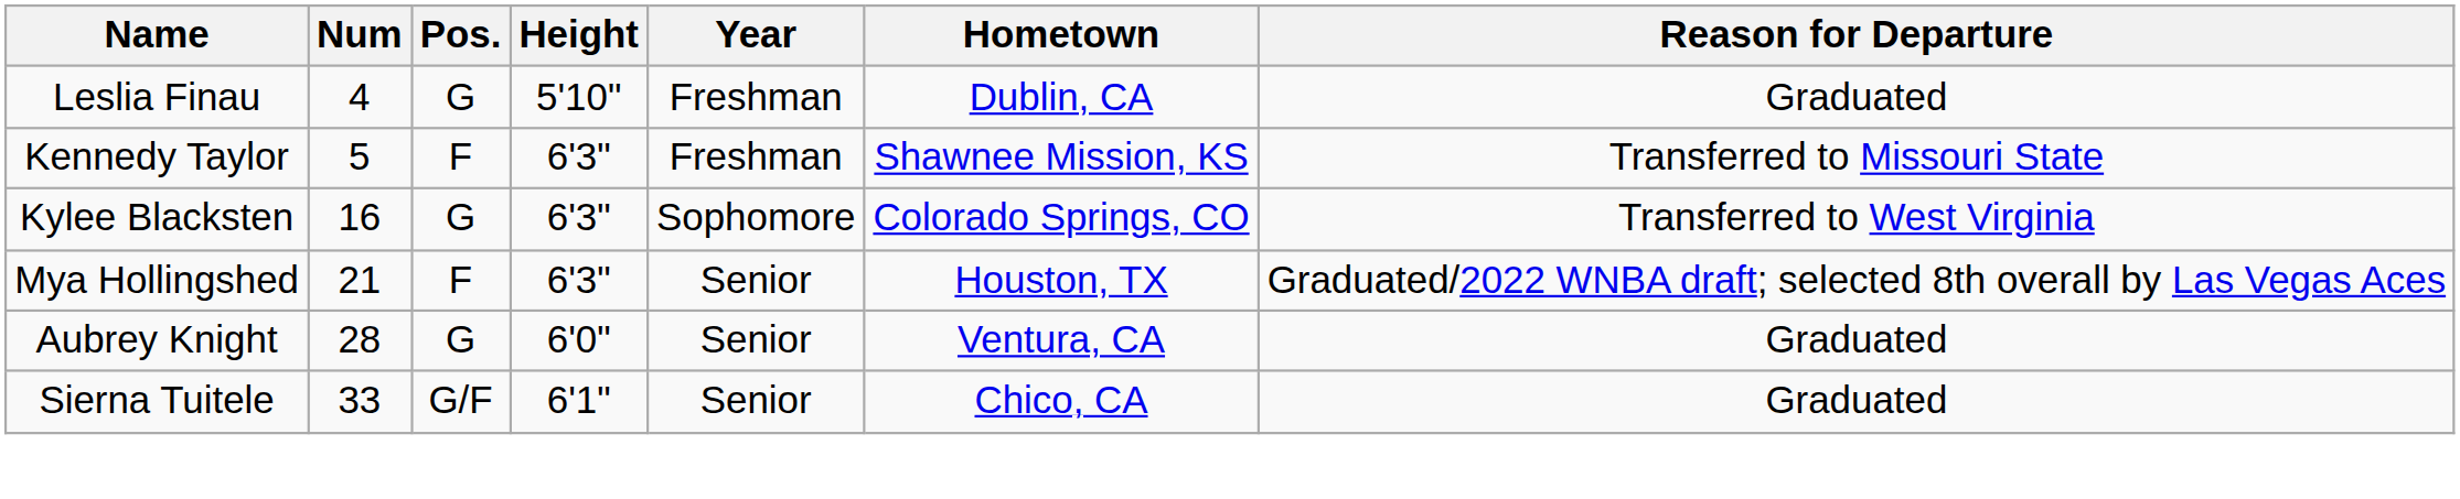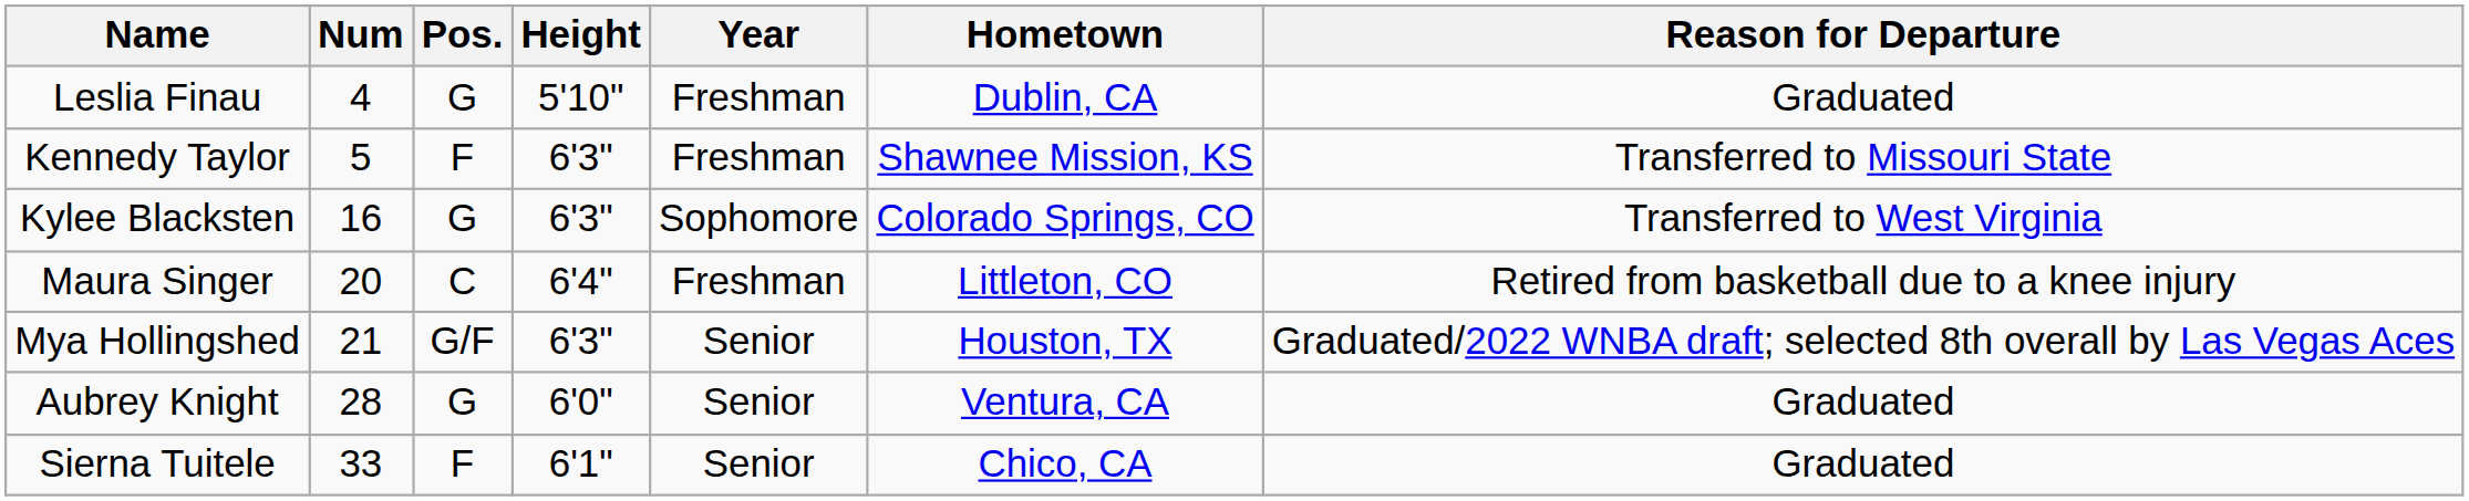+ row: Maura Singer | 20 | C | 6'4" | Freshman | Littleton, CO | Retired from basketball due to a knee injury
Mya Hollingshed | Pos.: F -> G/F
Sierna Tuitele | Pos.: G/F -> F
